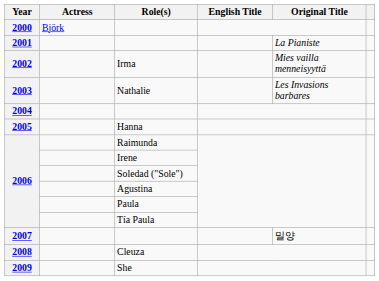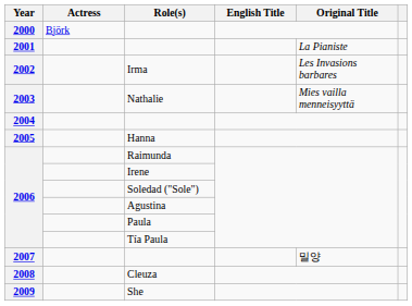Irma | Original Title: Mies vailla menneisyyttä -> Les Invasions barbares
Nathalie | Original Title: Les Invasions barbares -> Mies vailla menneisyyttä
